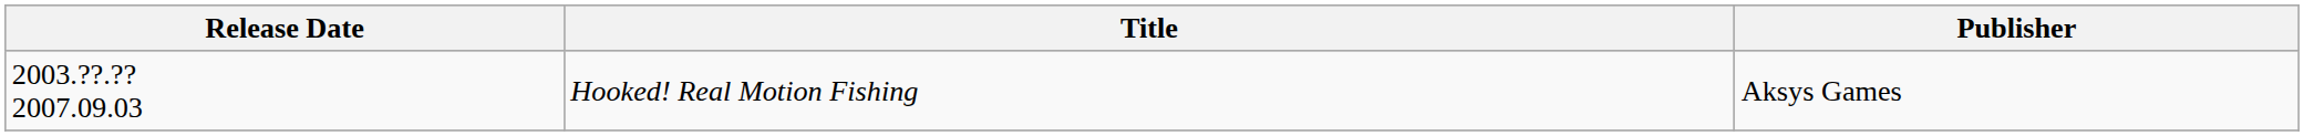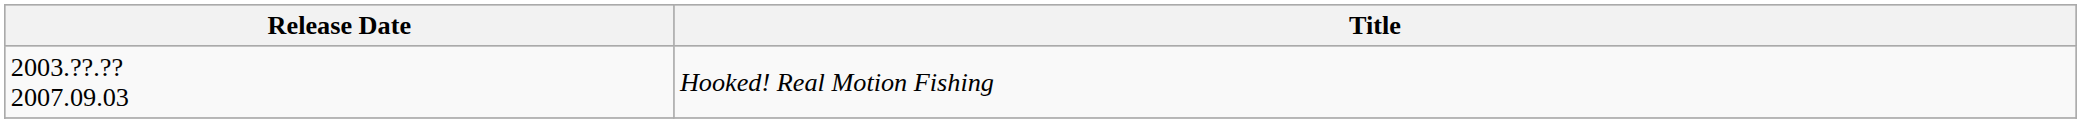- column: Publisher | Aksys Games
